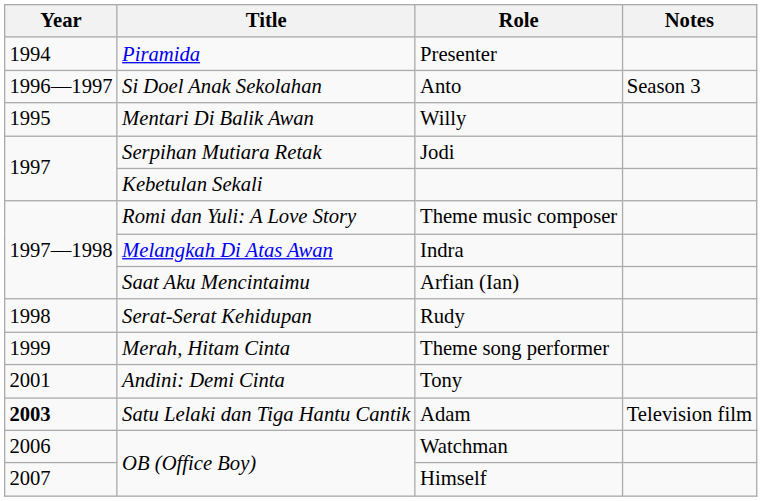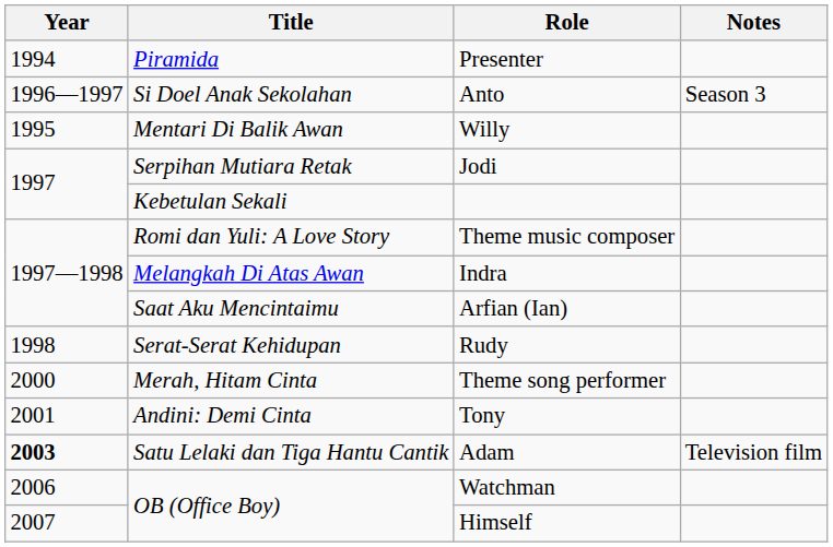Theme song performer | Year: 1999 -> 2000
